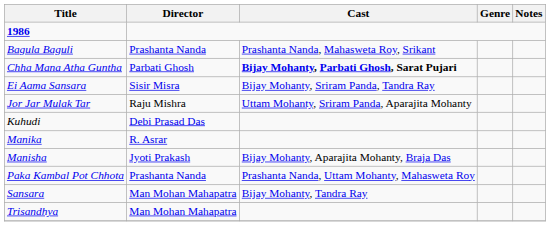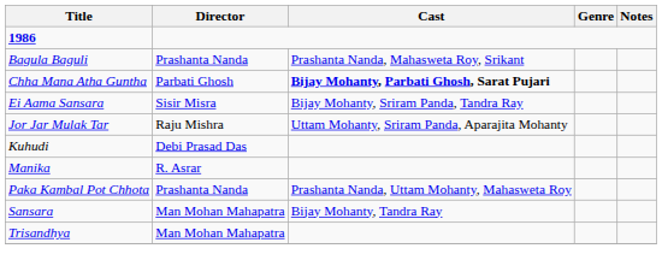- row: Manisha | Jyoti Prakash | Bijay Mohanty, Aparajita Mohanty, Braja Das
